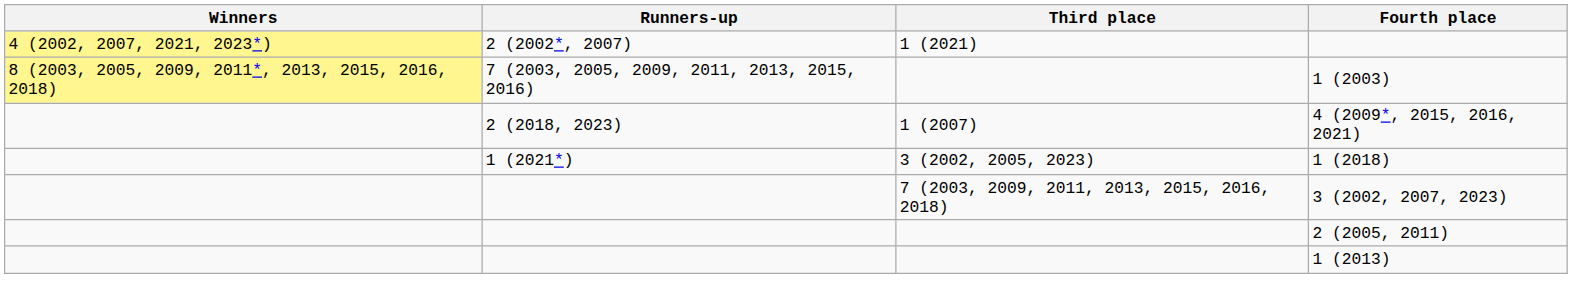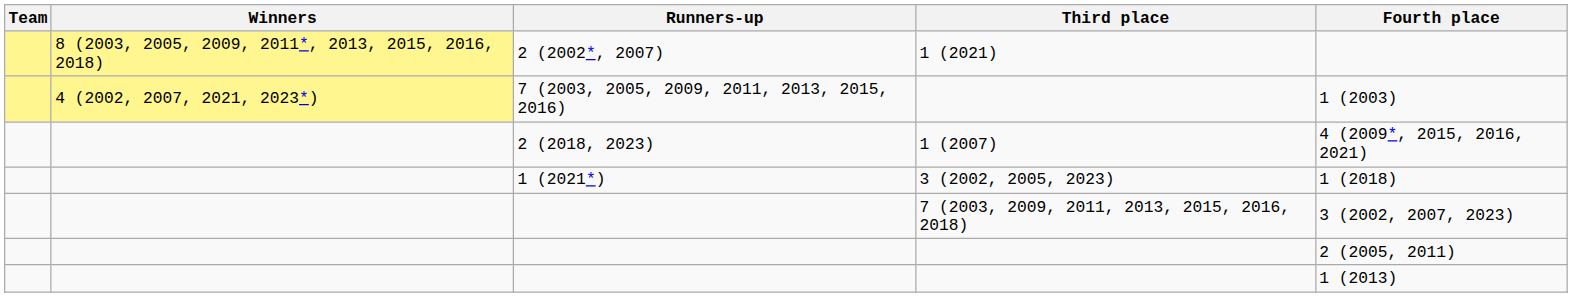+ column: Team
2 (2002*, 2007) | Winners: 4 (2002, 2007, 2021, 2023*) -> 8 (2003, 2005, 2009, 2011*, 2013, 2015, 2016, 2018)
7 (2003, 2005, 2009, 2011, 2013, 2015, 2016) | Winners: 8 (2003, 2005, 2009, 2011*, 2013, 2015, 2016, 2018) -> 4 (2002, 2007, 2021, 2023*)
